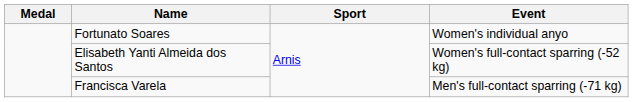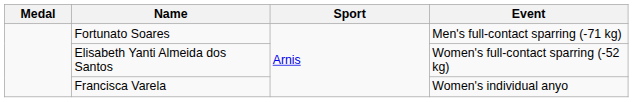Fortunato Soares | Event: Women's individual anyo -> Men's full-contact sparring (-71 kg)
Francisca Varela | Event: Men's full-contact sparring (-71 kg) -> Women's individual anyo
